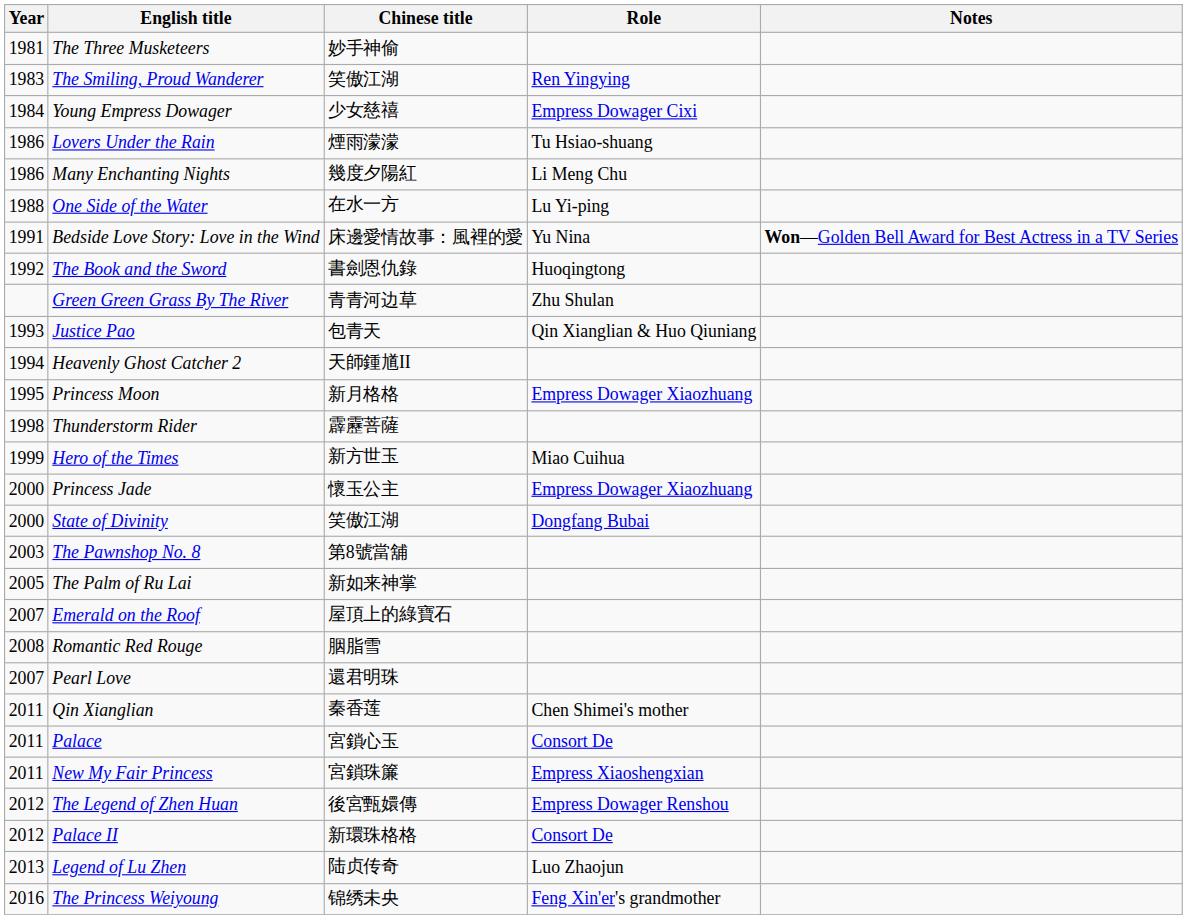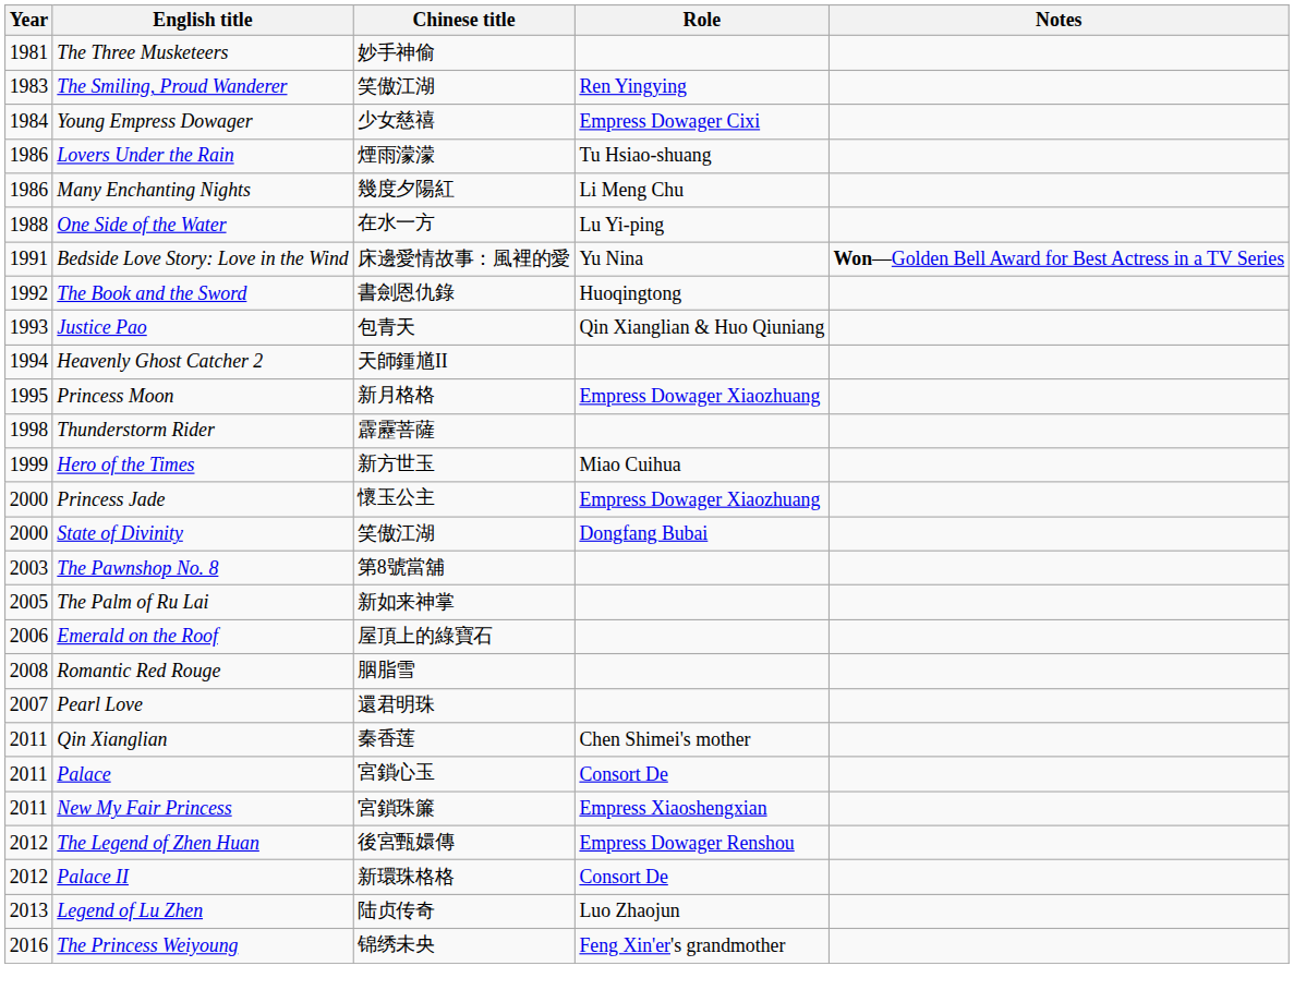- row: Green Green Grass By The River | 青青河边草 | Zhu Shulan
Emerald on the Roof | Year: 2007 -> 2006
